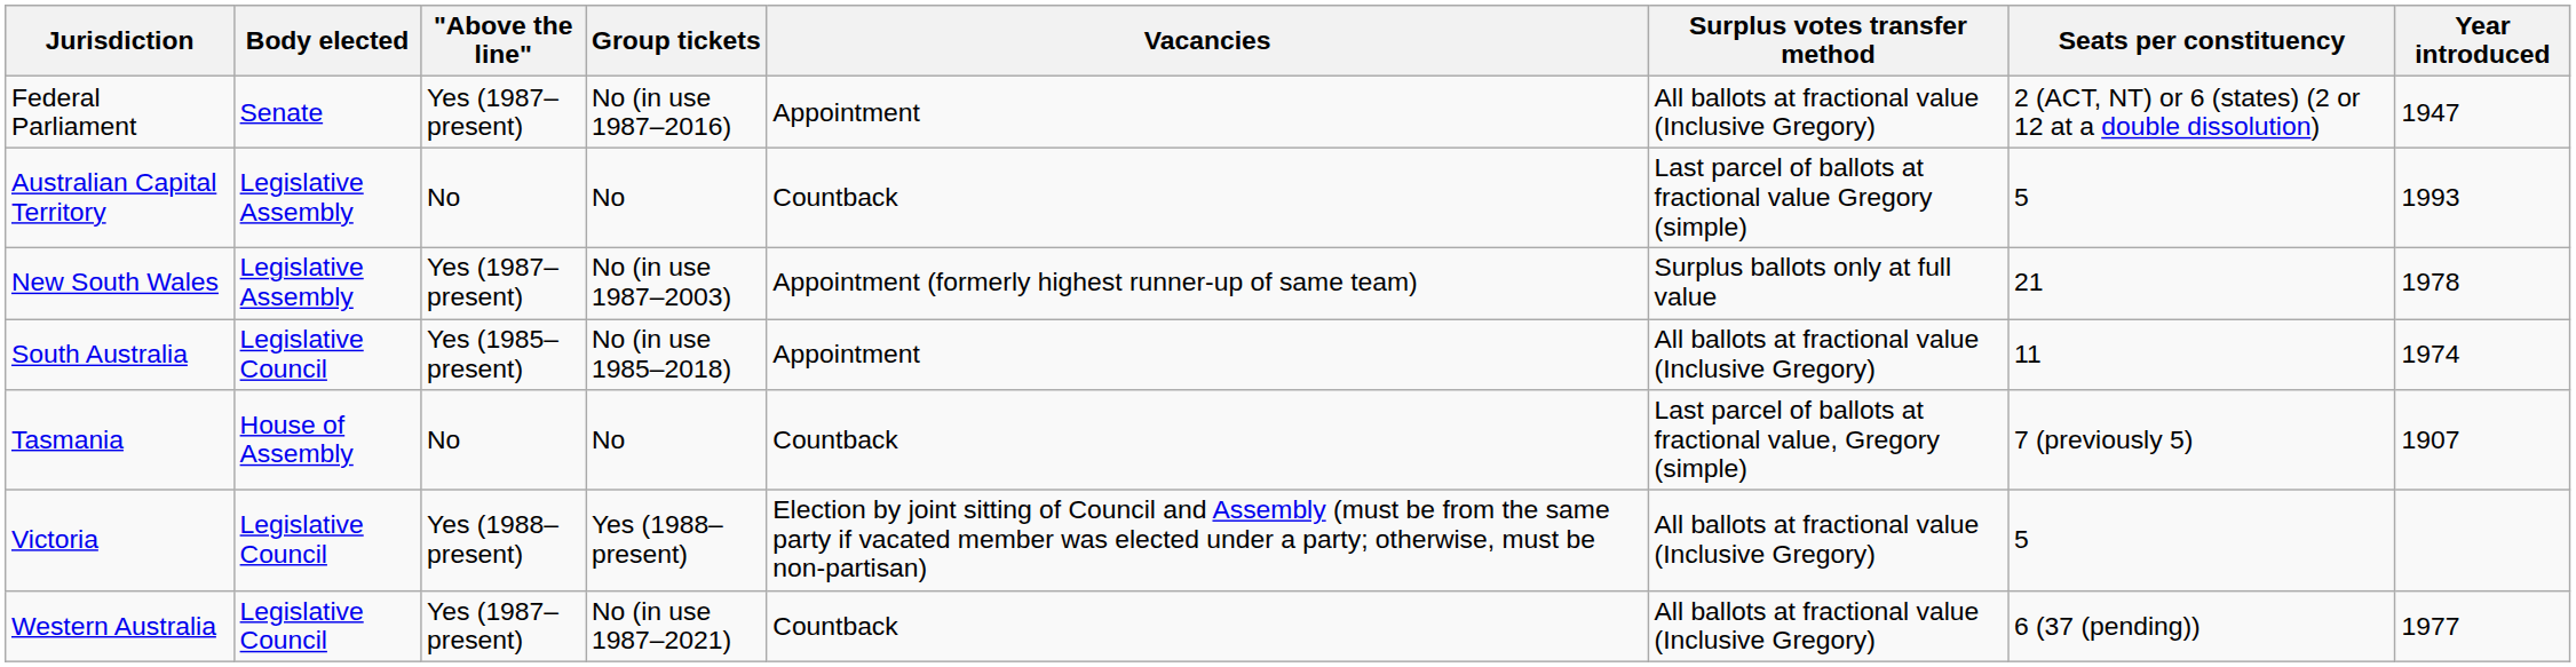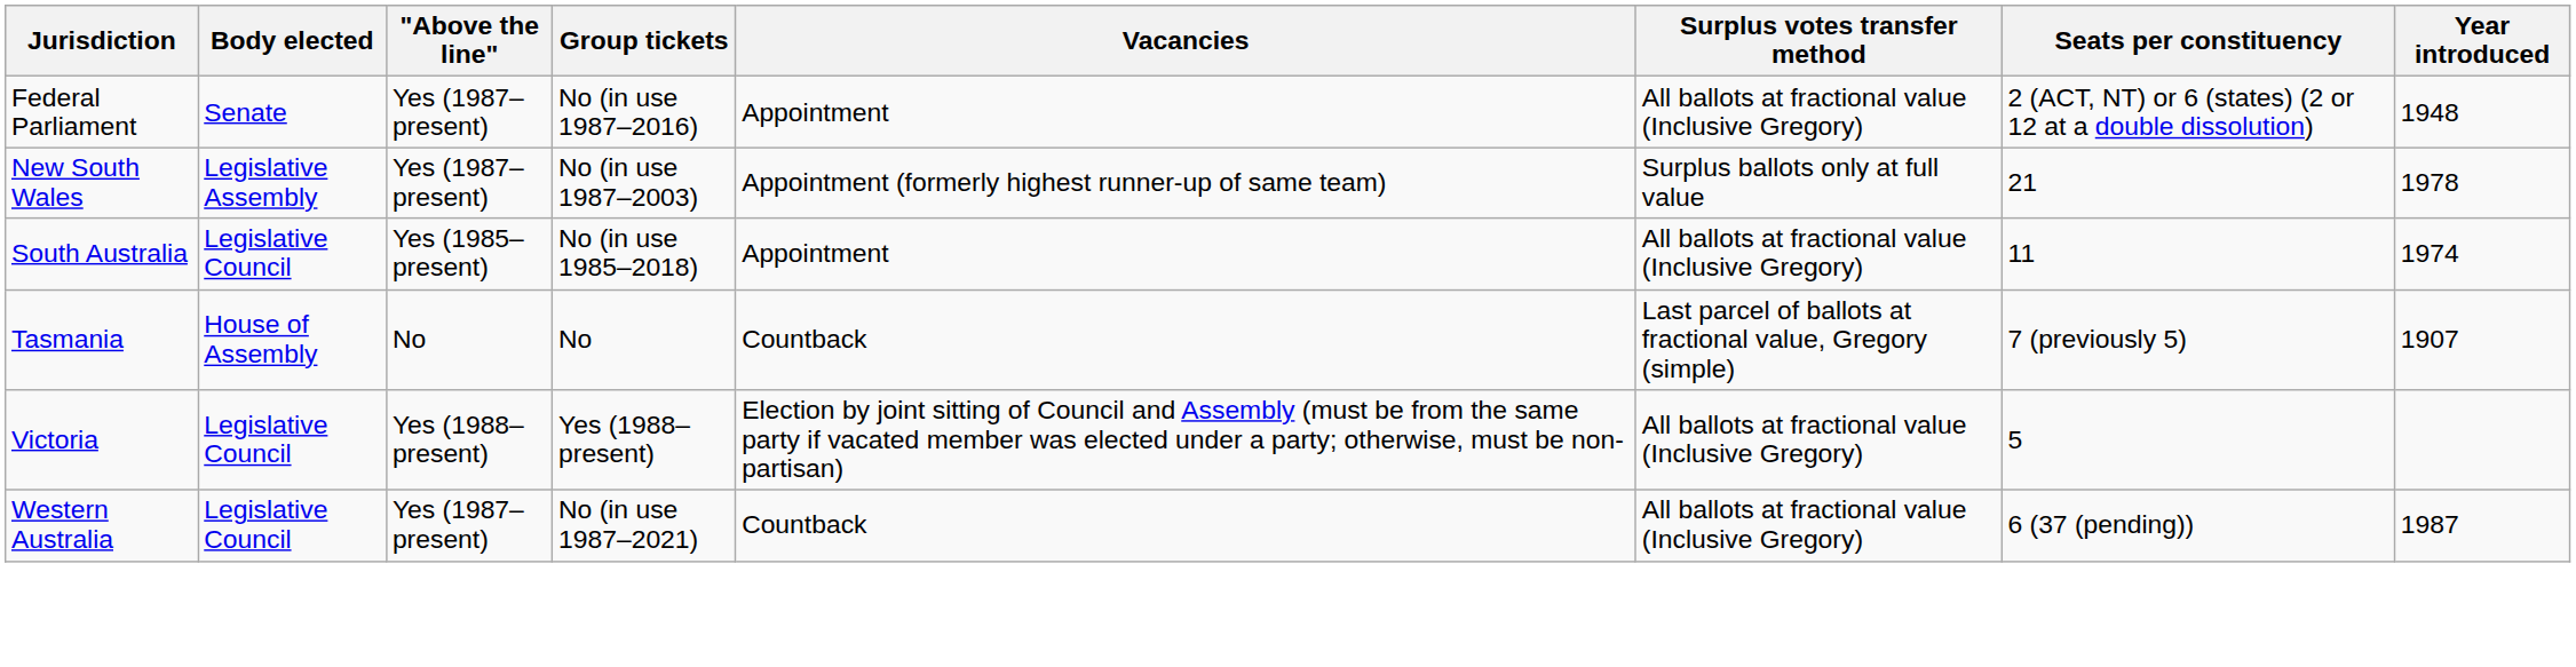Federal Parliament | Year introduced: 1947 -> 1948
- row: Australian Capital Territory | Legislative Assembly | No | No | Countback | Last parcel of ballots at fractional value Gregory (simple) | 5 | 1993
Western Australia | Year introduced: 1977 -> 1987
